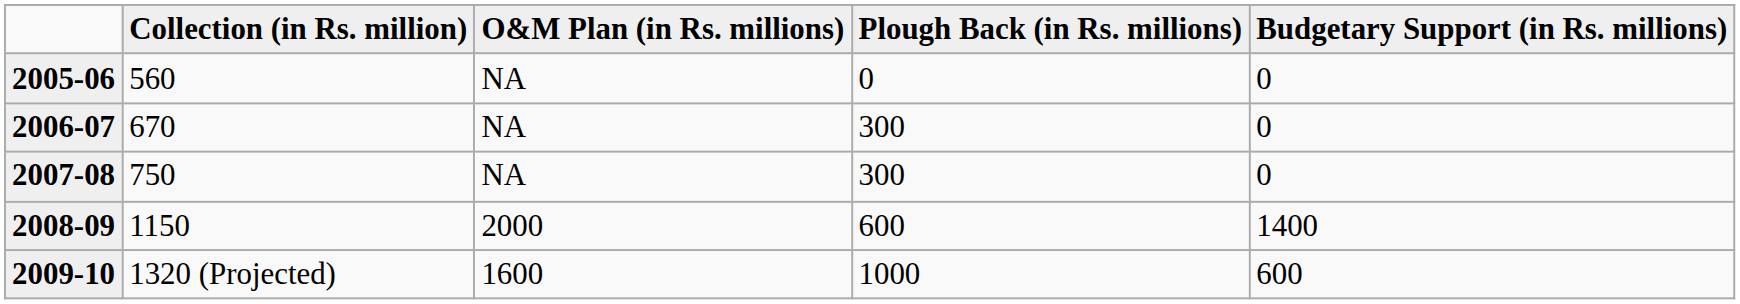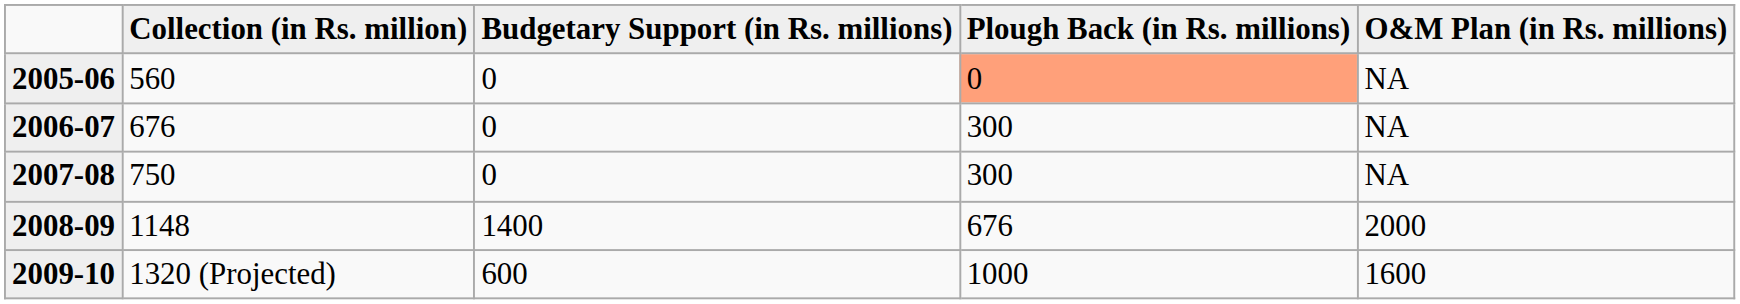columns swapped: O&M Plan (in Rs. millions) <-> Budgetary Support (in Rs. millions)
2005-06 | Plough Back (in Rs. millions): no background -> lightsalmon background
2006-07 | Collection (in Rs. million): 670 -> 676
2008-09 | Collection (in Rs. million): 1150 -> 1148
2008-09 | Plough Back (in Rs. millions): 600 -> 676
